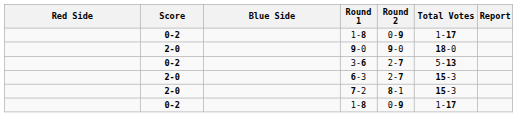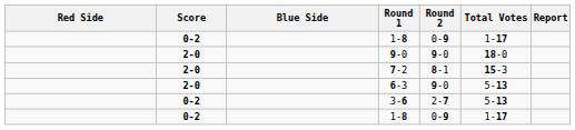rows swapped: 7-2 <-> 3-6
6-3 | Round 2: 2-7 -> 9-0
6-3 | Total Votes: 15-3 -> 5-13
